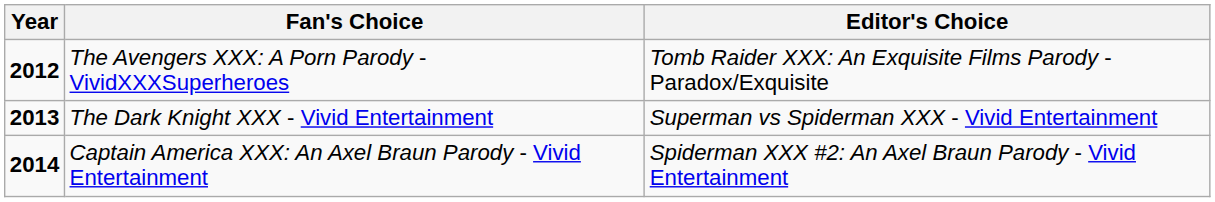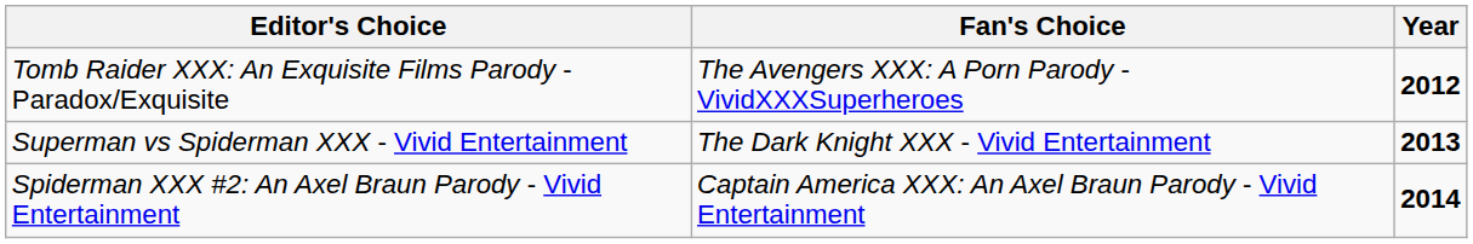columns swapped: Year <-> Editor's Choice
